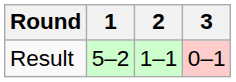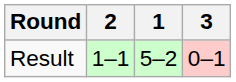columns swapped: 1 <-> 2
